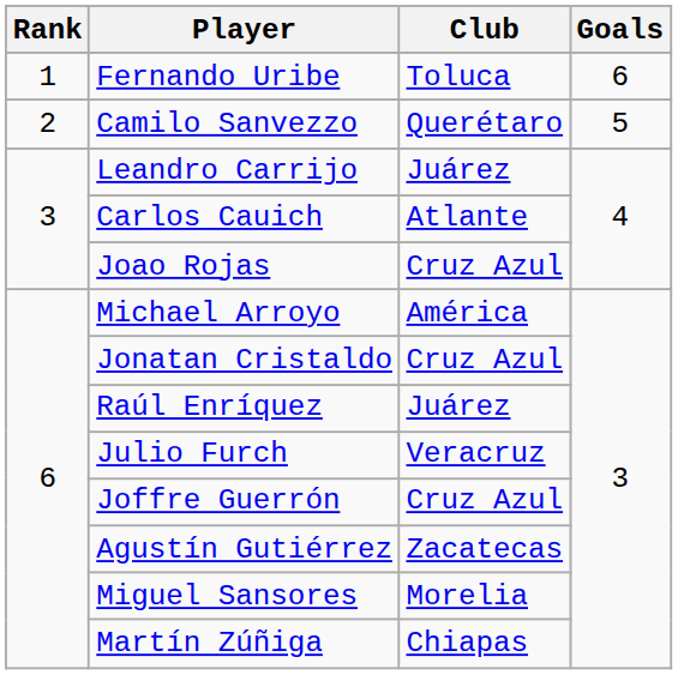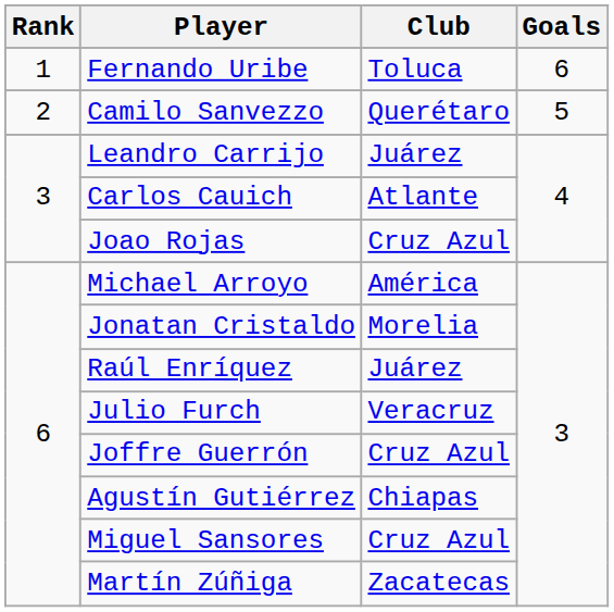Jonatan Cristaldo | Club: Cruz Azul -> Morelia
Agustín Gutiérrez | Club: Zacatecas -> Chiapas
Miguel Sansores | Club: Morelia -> Cruz Azul
Martín Zúñiga | Club: Chiapas -> Zacatecas
